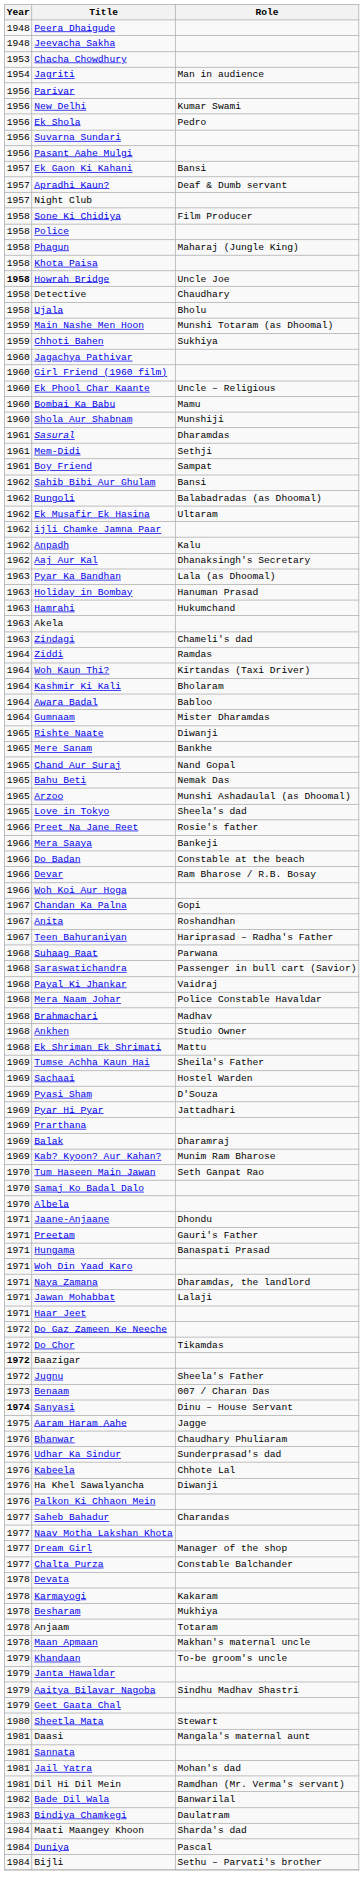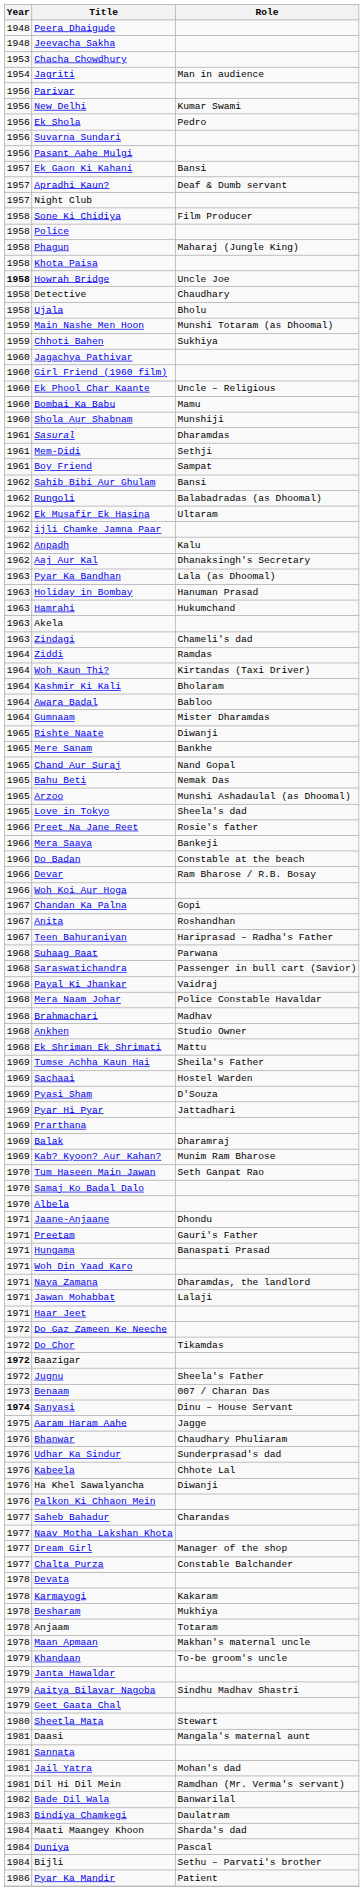+ row: 1986 | Pyar Ka Mandir | Patient
